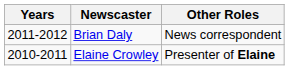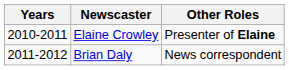rows swapped: Elaine Crowley <-> Brian Daly
